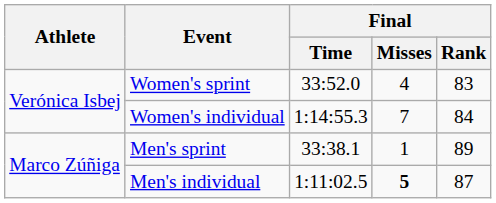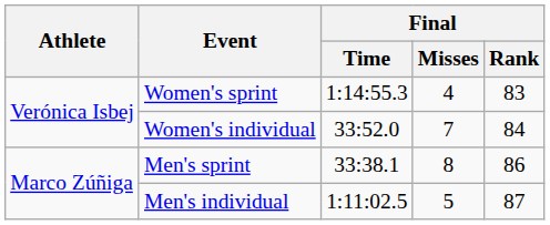Women's sprint | Final / Time: 33:52.0 -> 1:14:55.3
Women's individual | Final / Time: 1:14:55.3 -> 33:52.0
Men's sprint | Final / Misses: 1 -> 8
Men's sprint | Final / Rank: 89 -> 86
Men's individual | Final / Misses: bold -> normal
